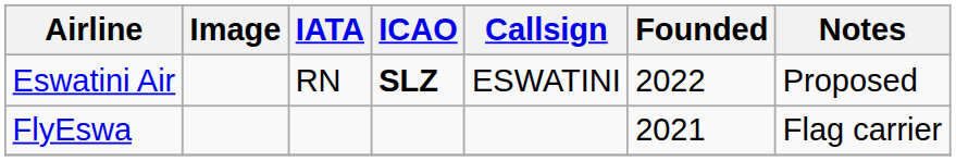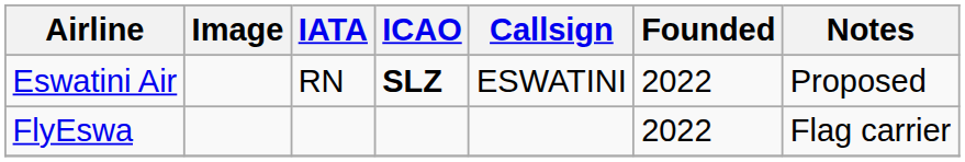FlyEswa | Founded: 2021 -> 2022
